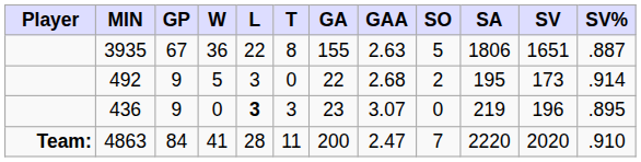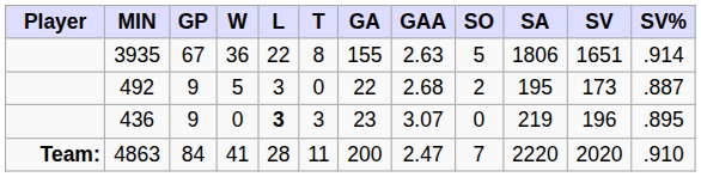3935 | SV%: .887 -> .914
492 | SV%: .914 -> .887
